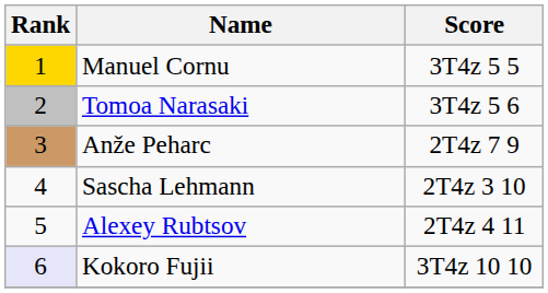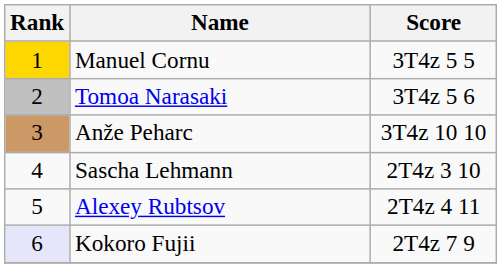Anže Peharc | Score: 2T4z 7 9 -> 3T4z 10 10
Kokoro Fujii | Score: 3T4z 10 10 -> 2T4z 7 9
